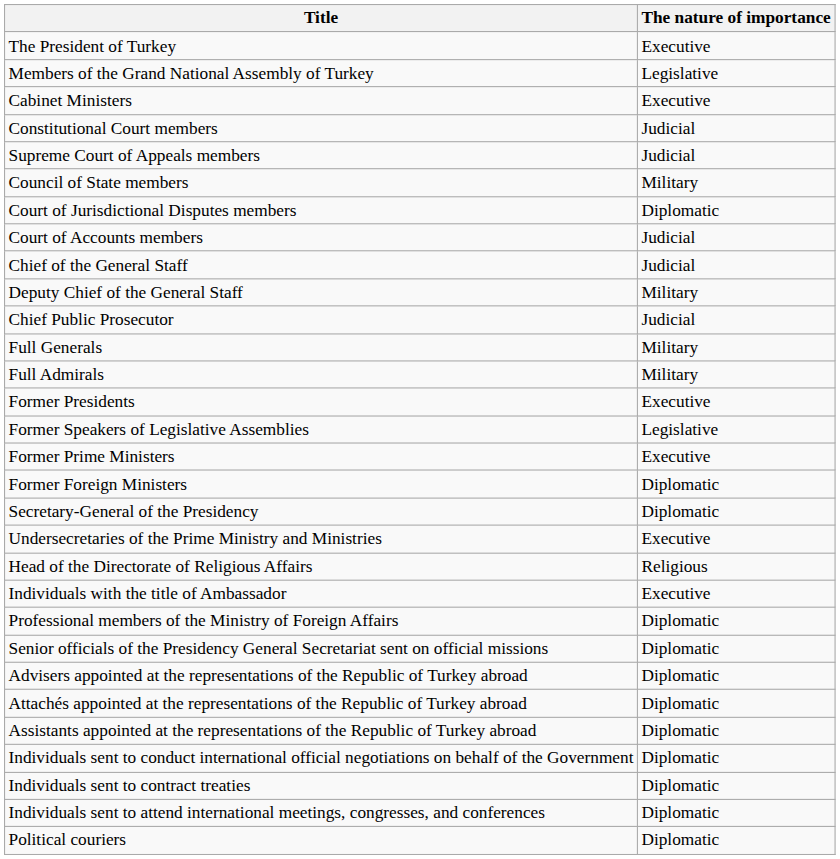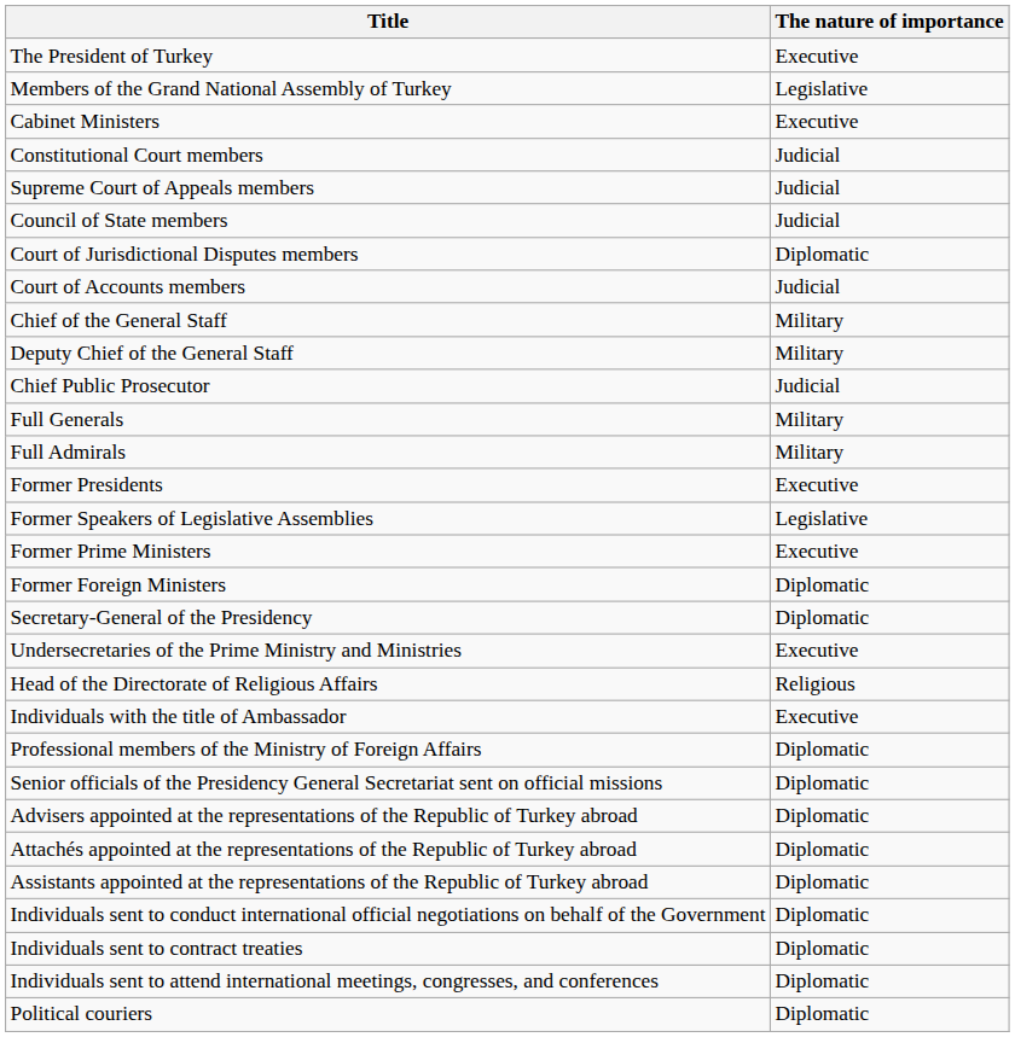Council of State members | The nature of importance: Military -> Judicial
Chief of the General Staff | The nature of importance: Judicial -> Military
